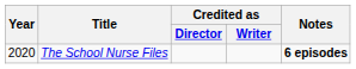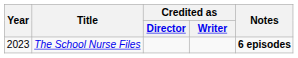The School Nurse Files | Year: 2020 -> 2023
